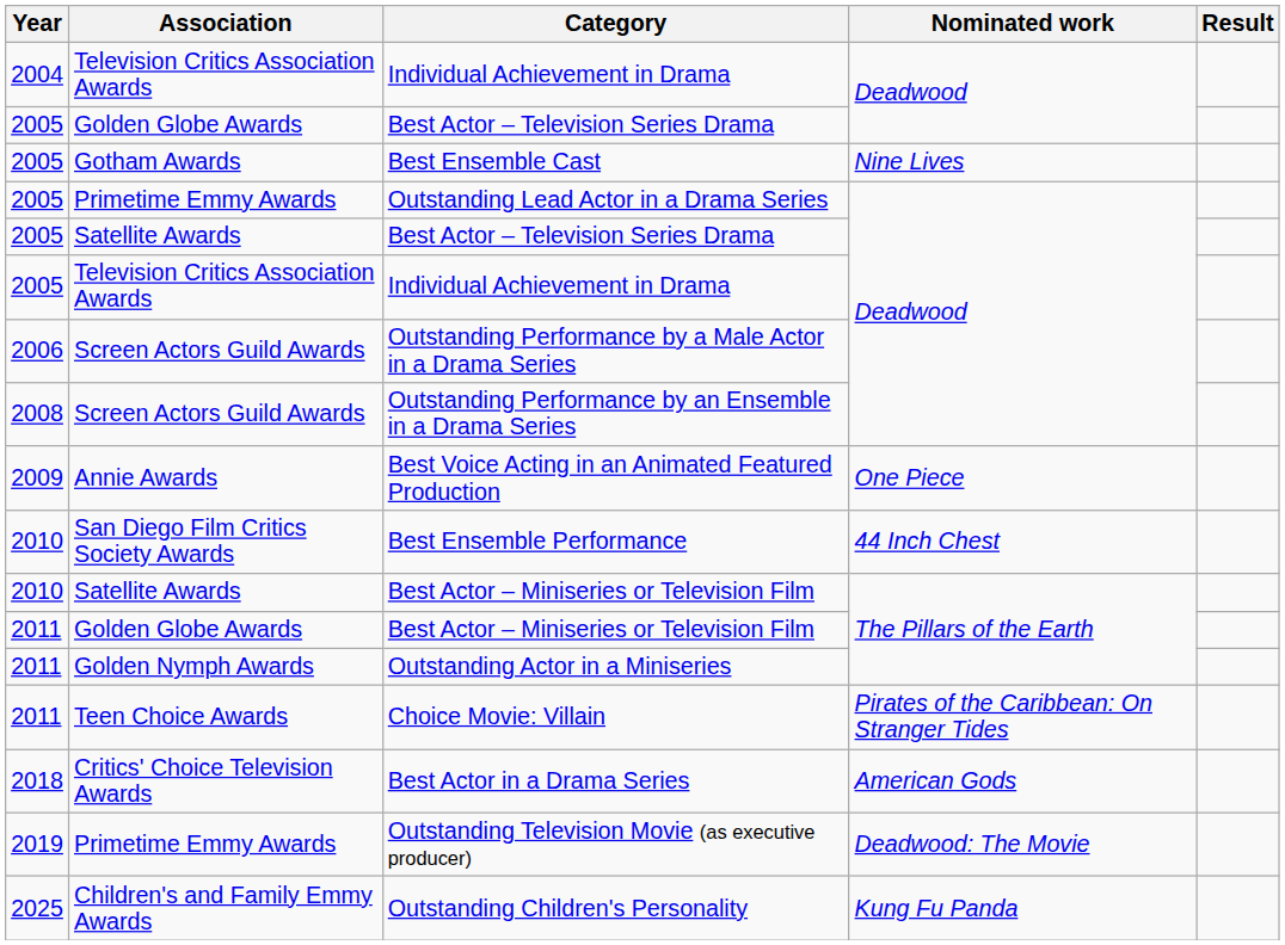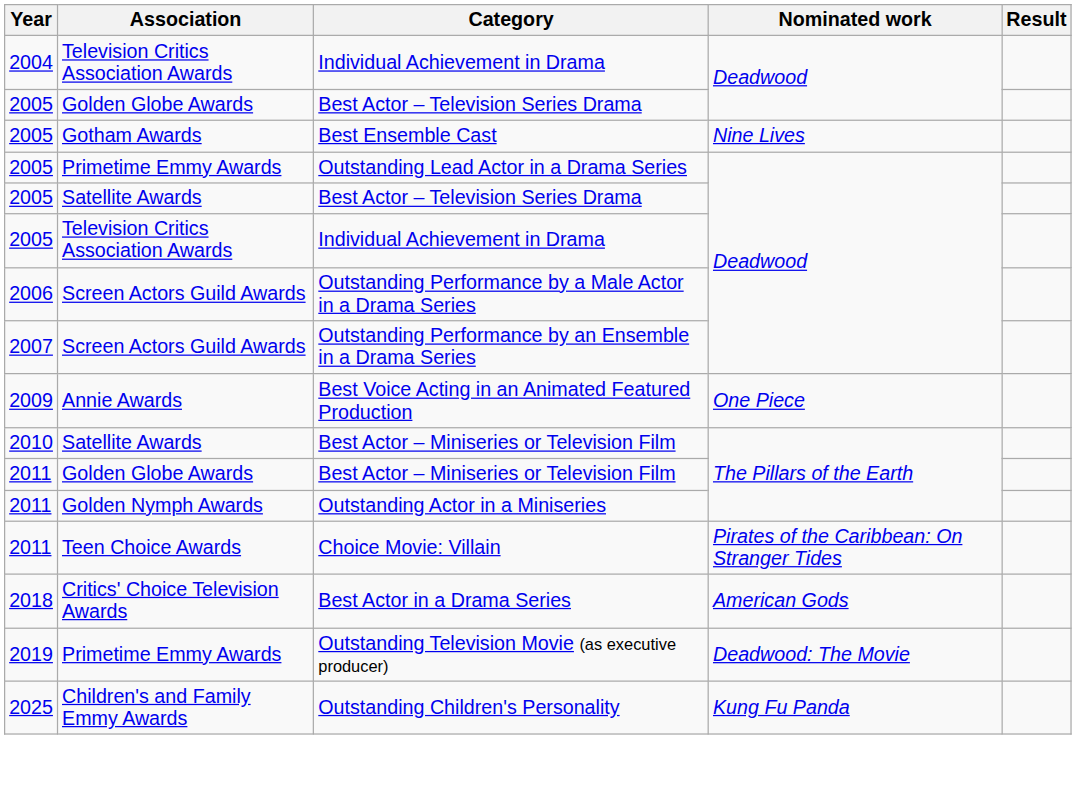Outstanding Performance by an Ensemble in a Drama Series | Year: 2008 -> 2007
- row: 2010 | San Diego Film Critics Society Awards | Best Ensemble Performance | 44 Inch Chest
